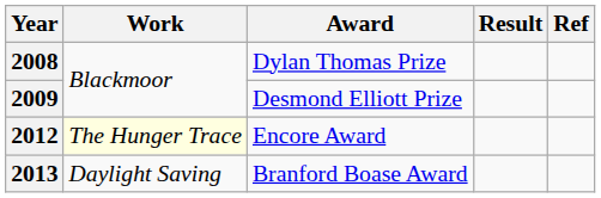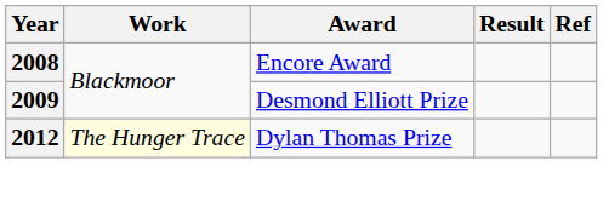2008 | Award: Dylan Thomas Prize -> Encore Award
2012 | Award: Encore Award -> Dylan Thomas Prize
- row: 2013 | Daylight Saving | Branford Boase Award
